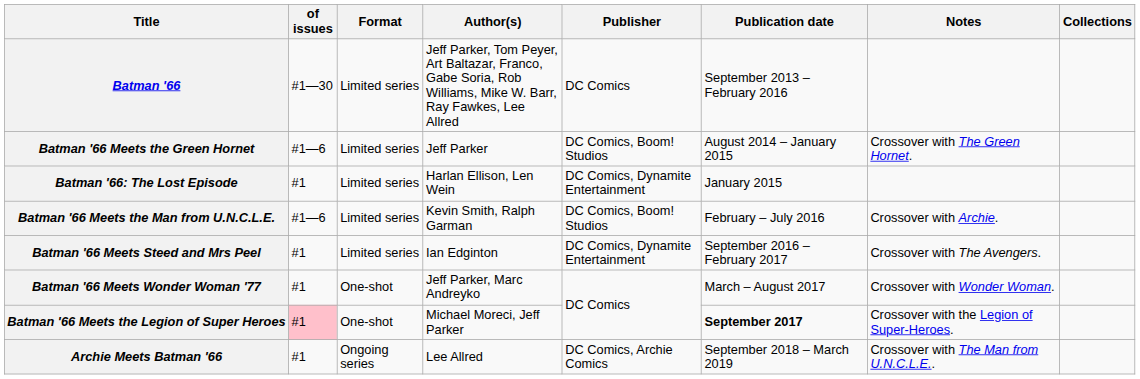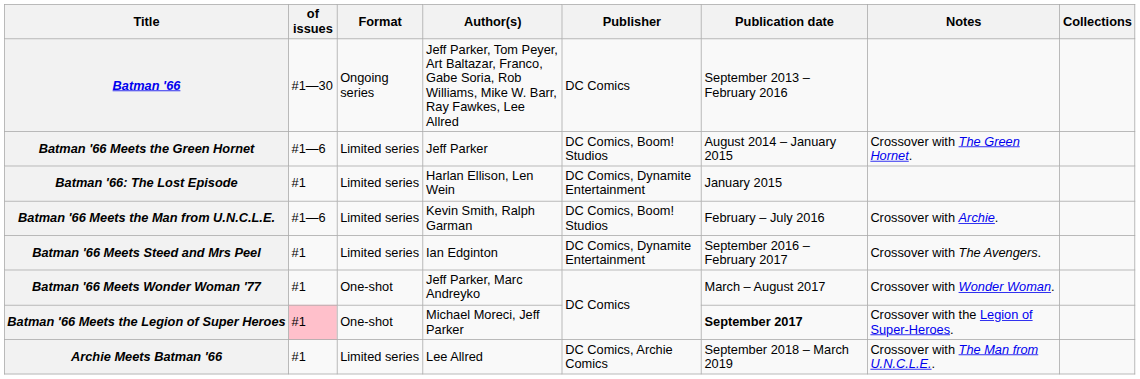Batman '66 | Format: Limited series -> Ongoing series
Archie Meets Batman '66 | Format: Ongoing series -> Limited series
